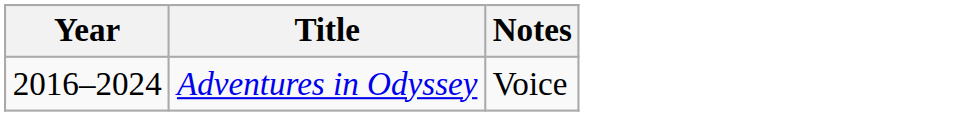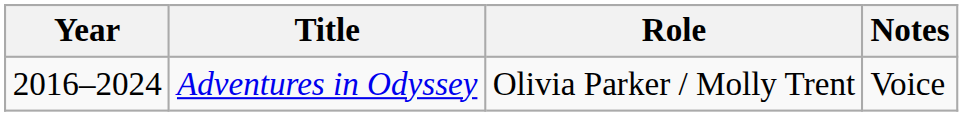+ column: Role | Olivia Parker / Molly Trent
